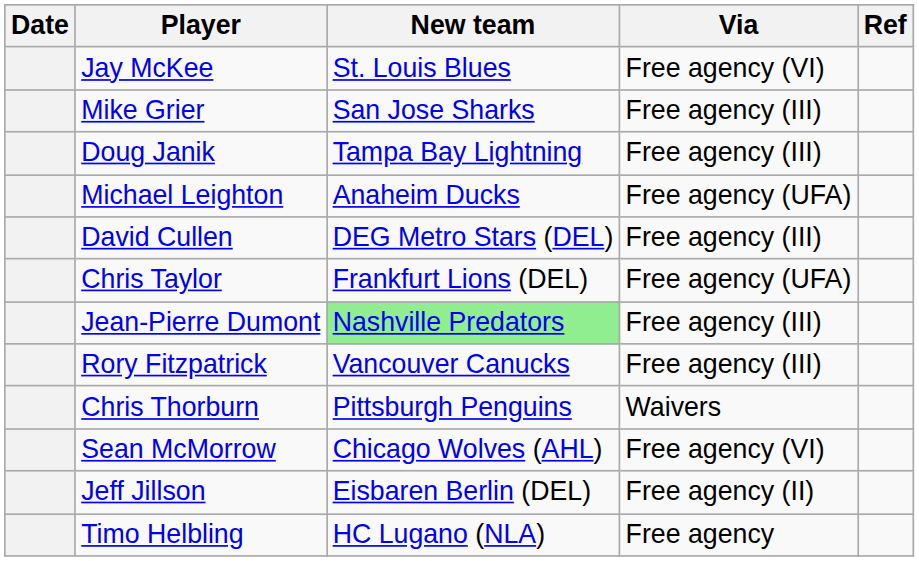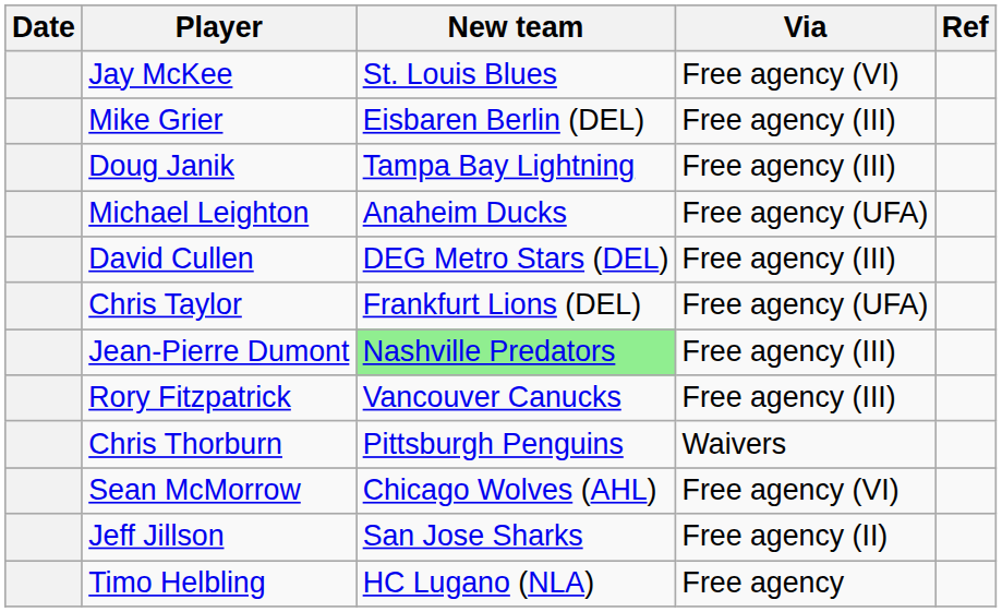Mike Grier | New team: San Jose Sharks -> Eisbaren Berlin (DEL)
Jeff Jillson | New team: Eisbaren Berlin (DEL) -> San Jose Sharks
